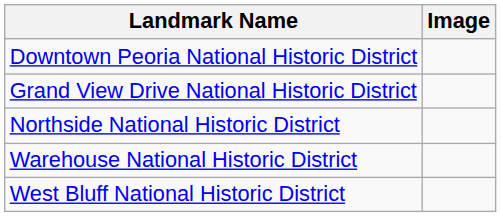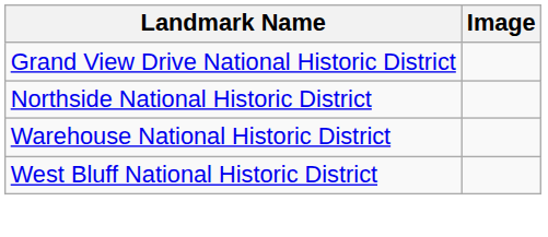- row: Downtown Peoria National Historic District
